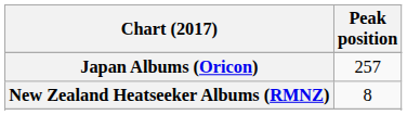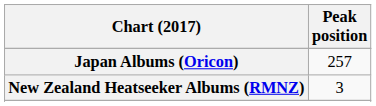New Zealand Heatseeker Albums (RMNZ) | Peak position: 8 -> 3
